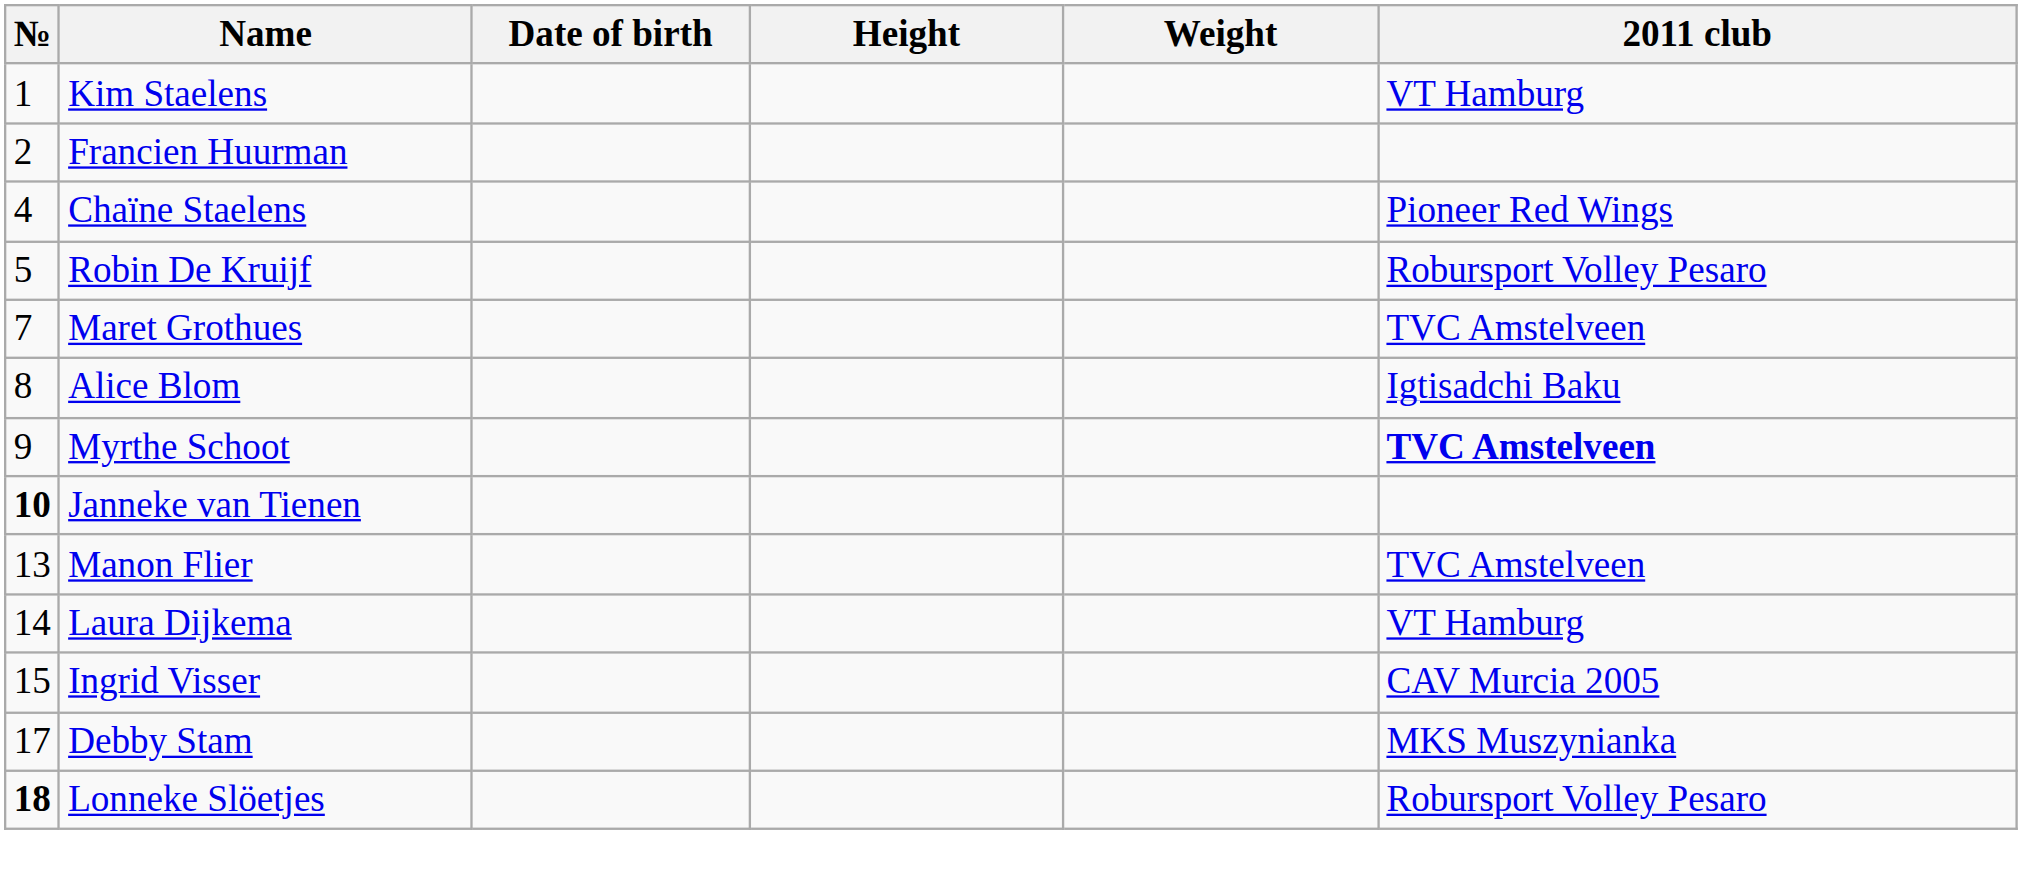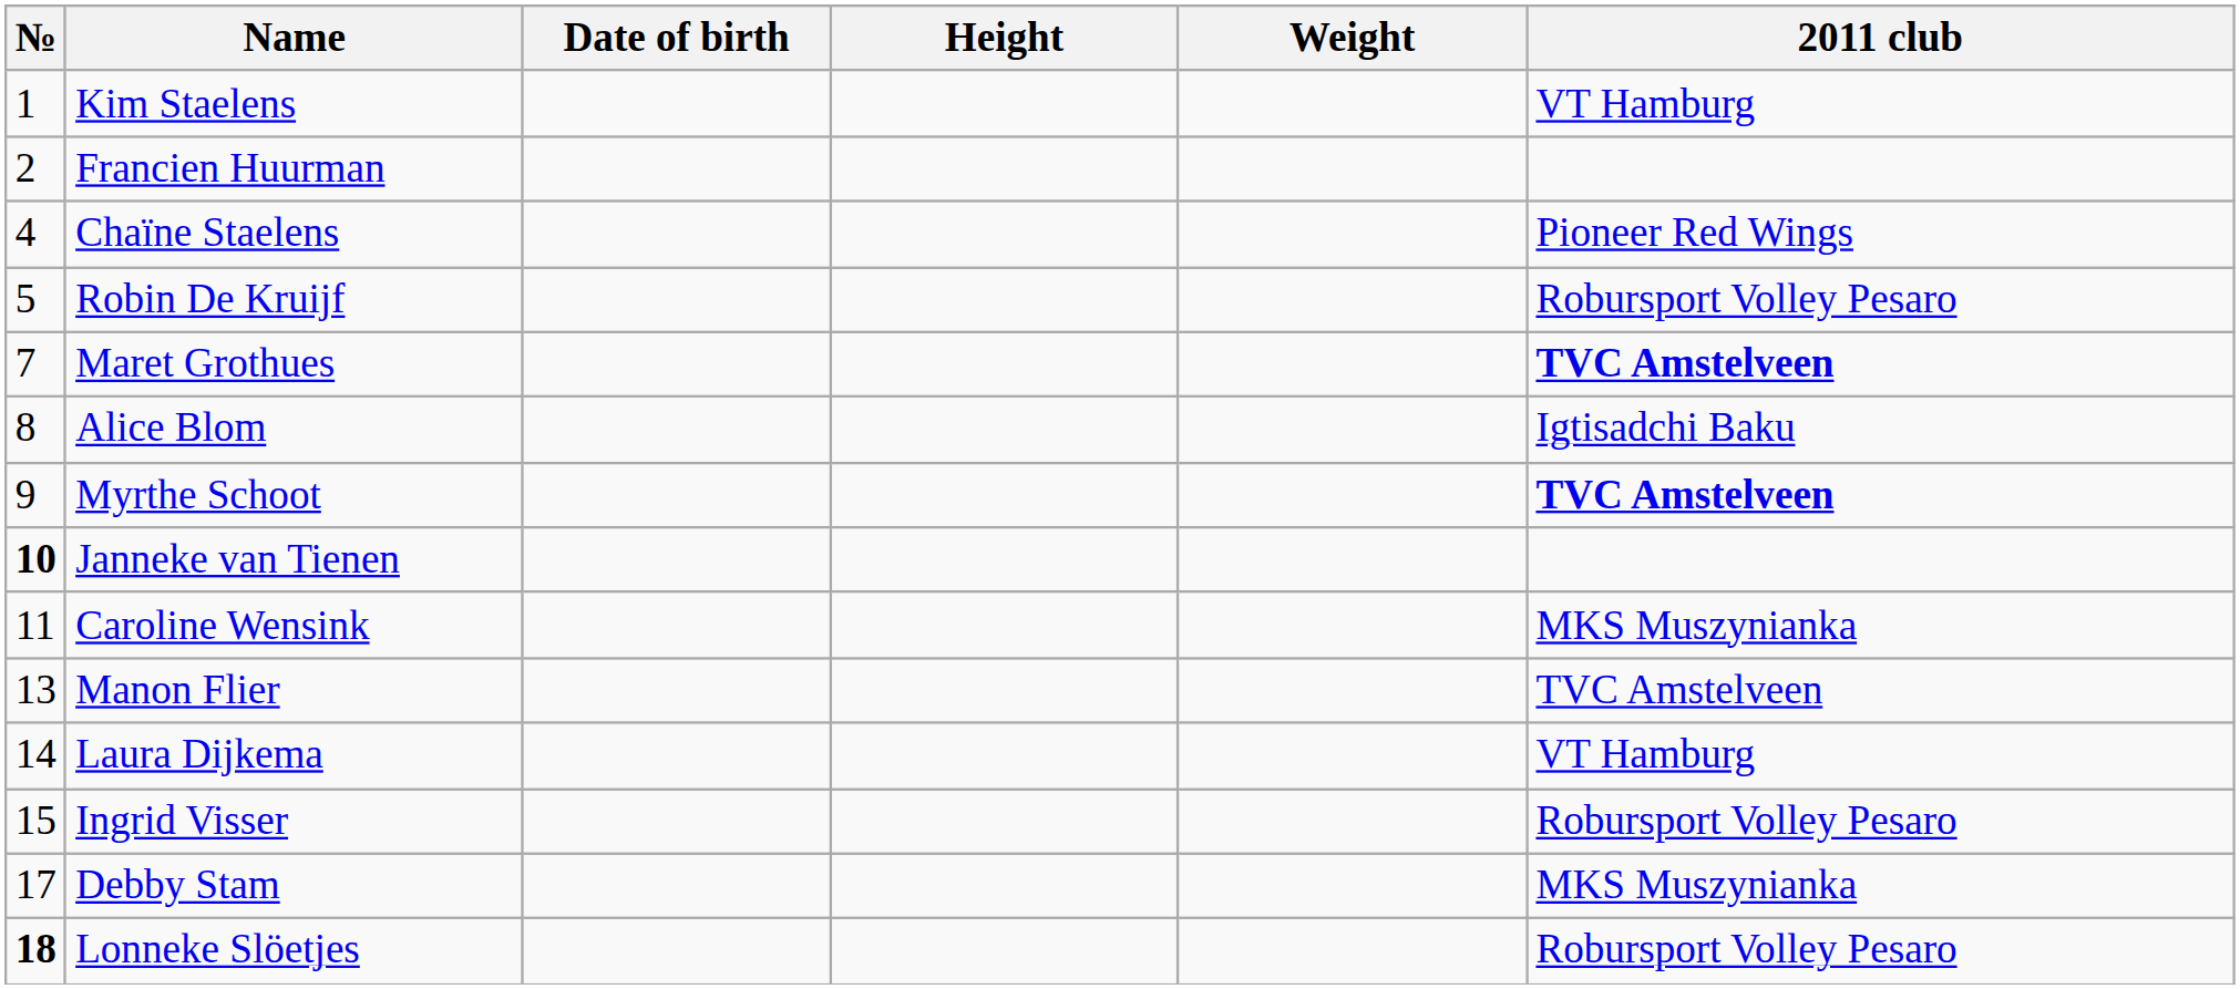Maret Grothues | 2011 club: normal -> bold
+ row: 11 | Caroline Wensink | MKS Muszynianka
Ingrid Visser | 2011 club: CAV Murcia 2005 -> Robursport Volley Pesaro
